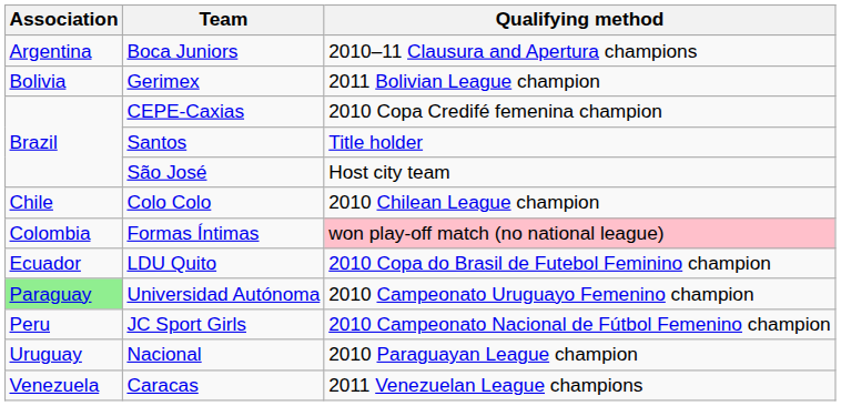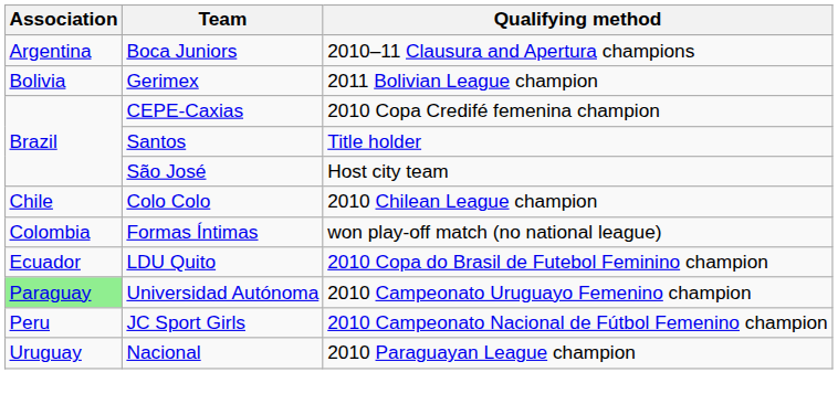Formas Íntimas | Qualifying method: pink background -> no background
- row: Venezuela | Caracas | 2011 Venezuelan League champions
